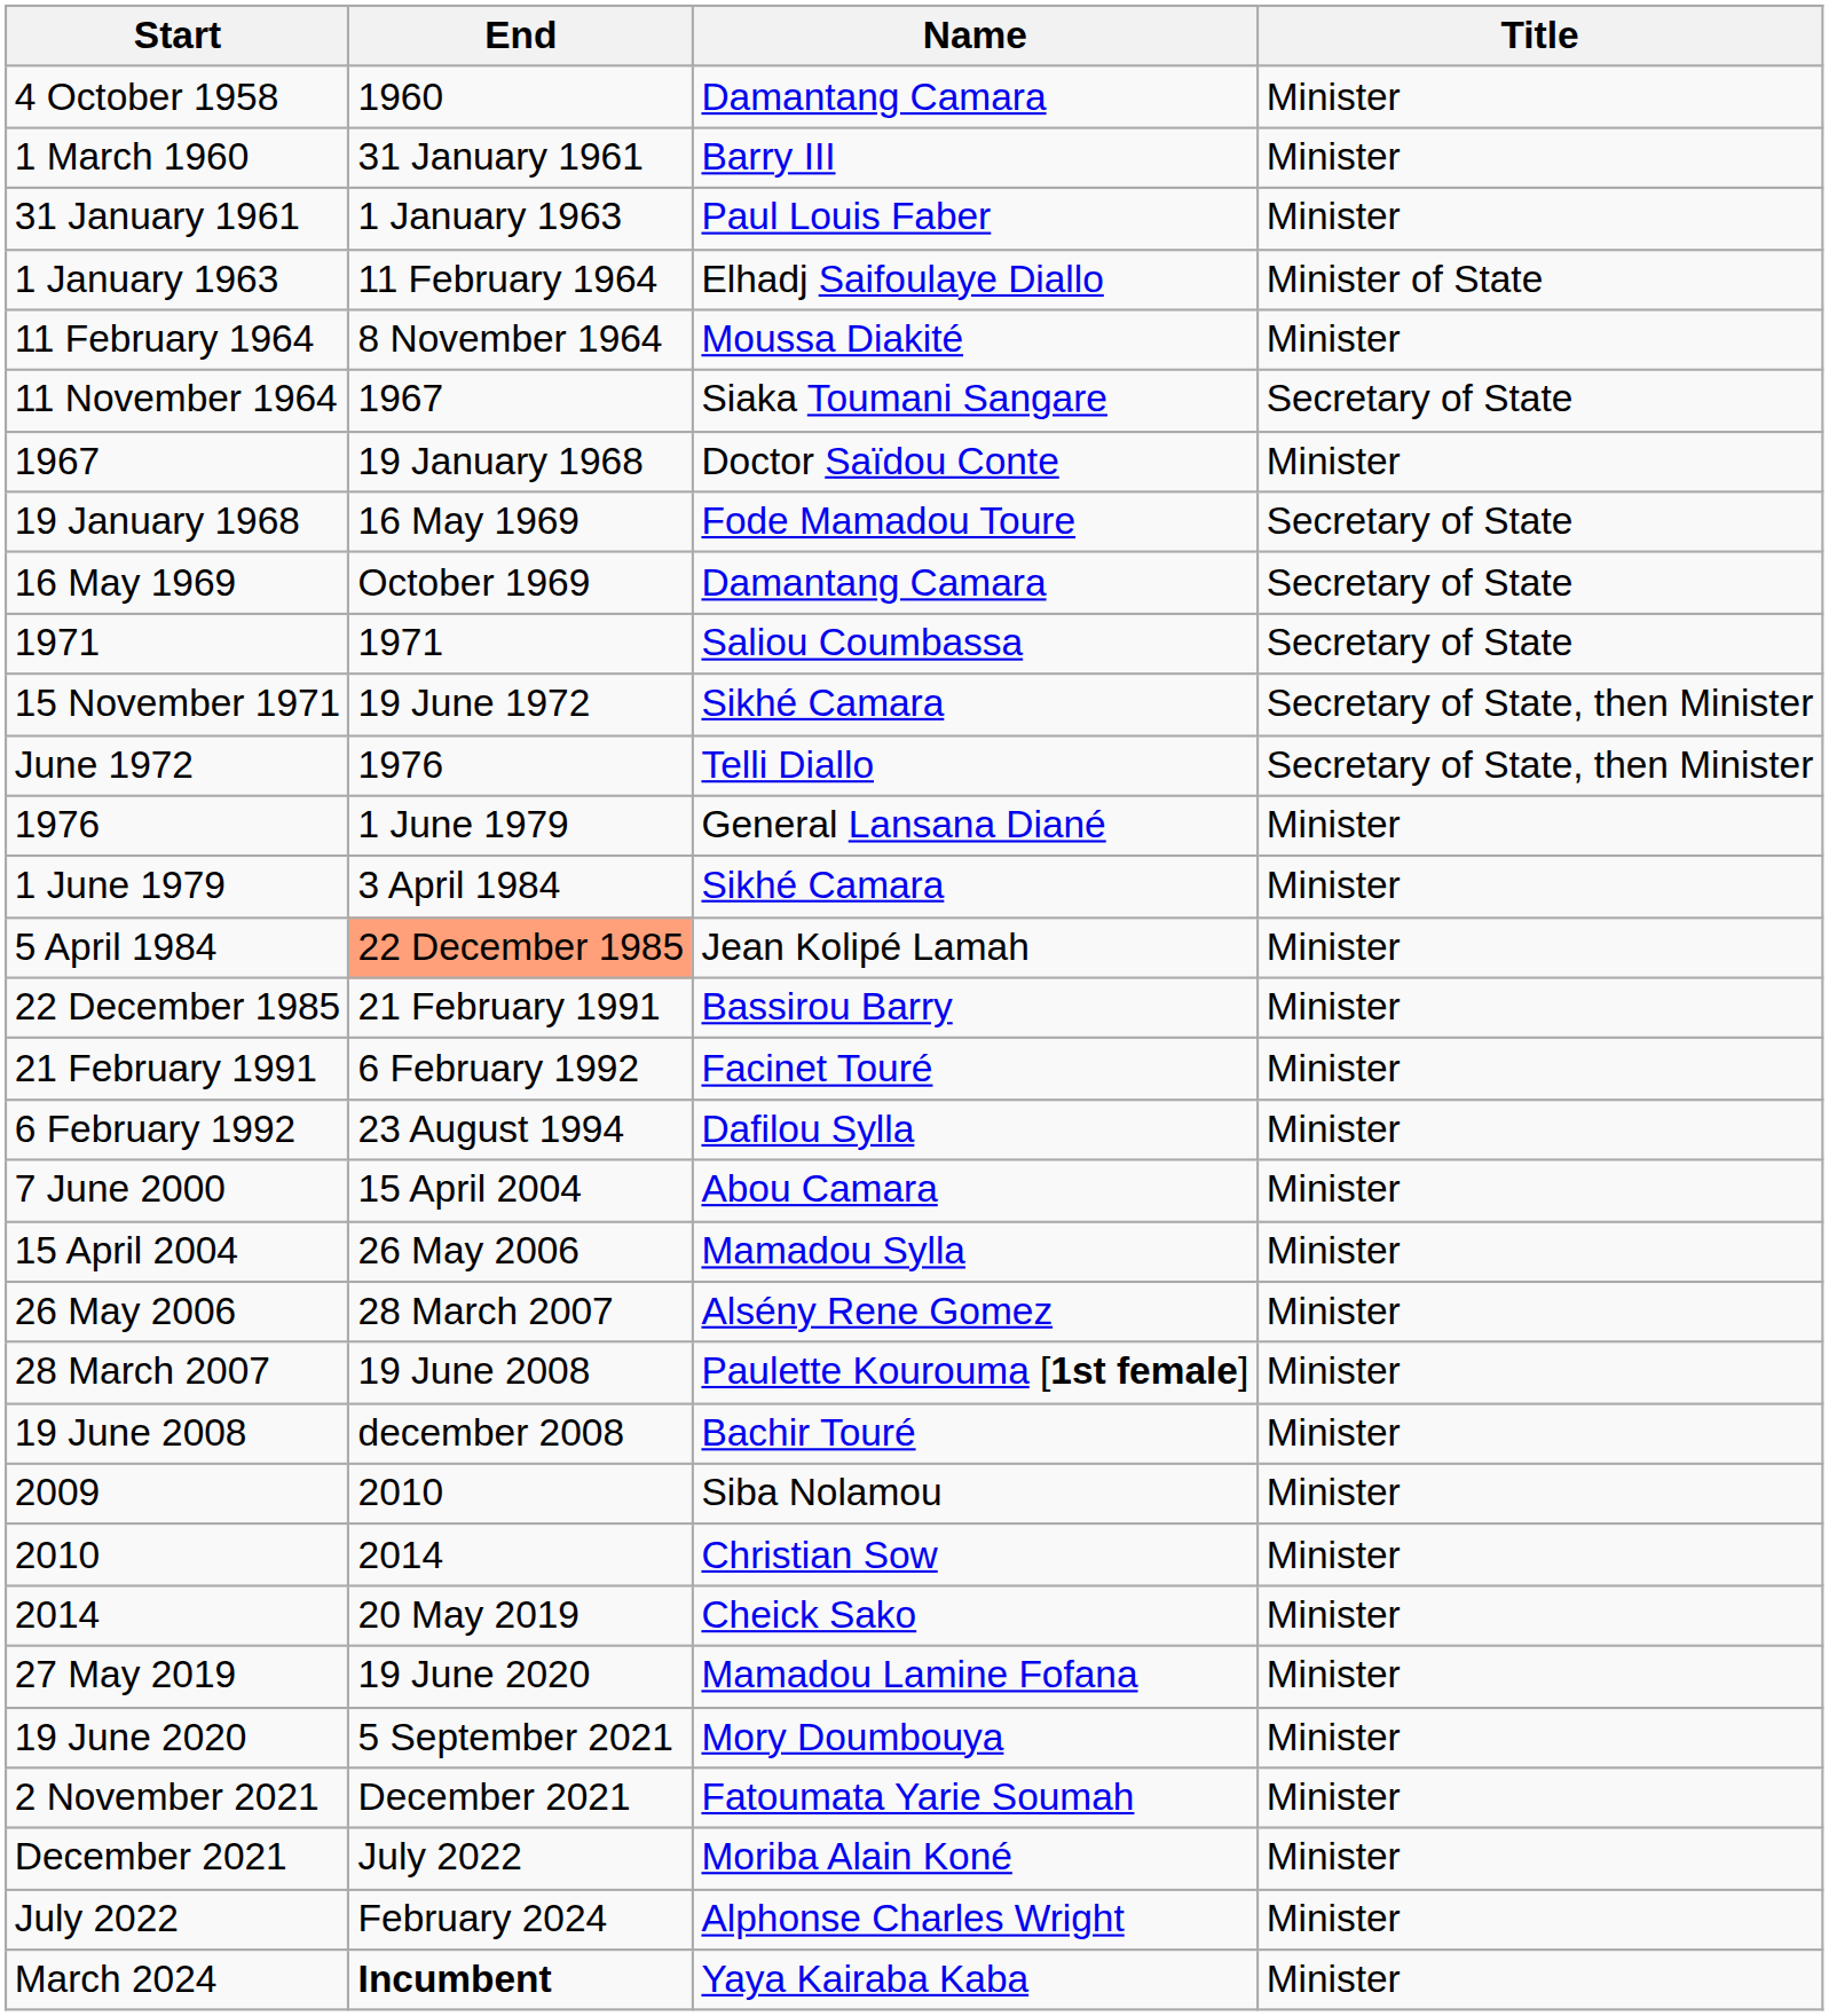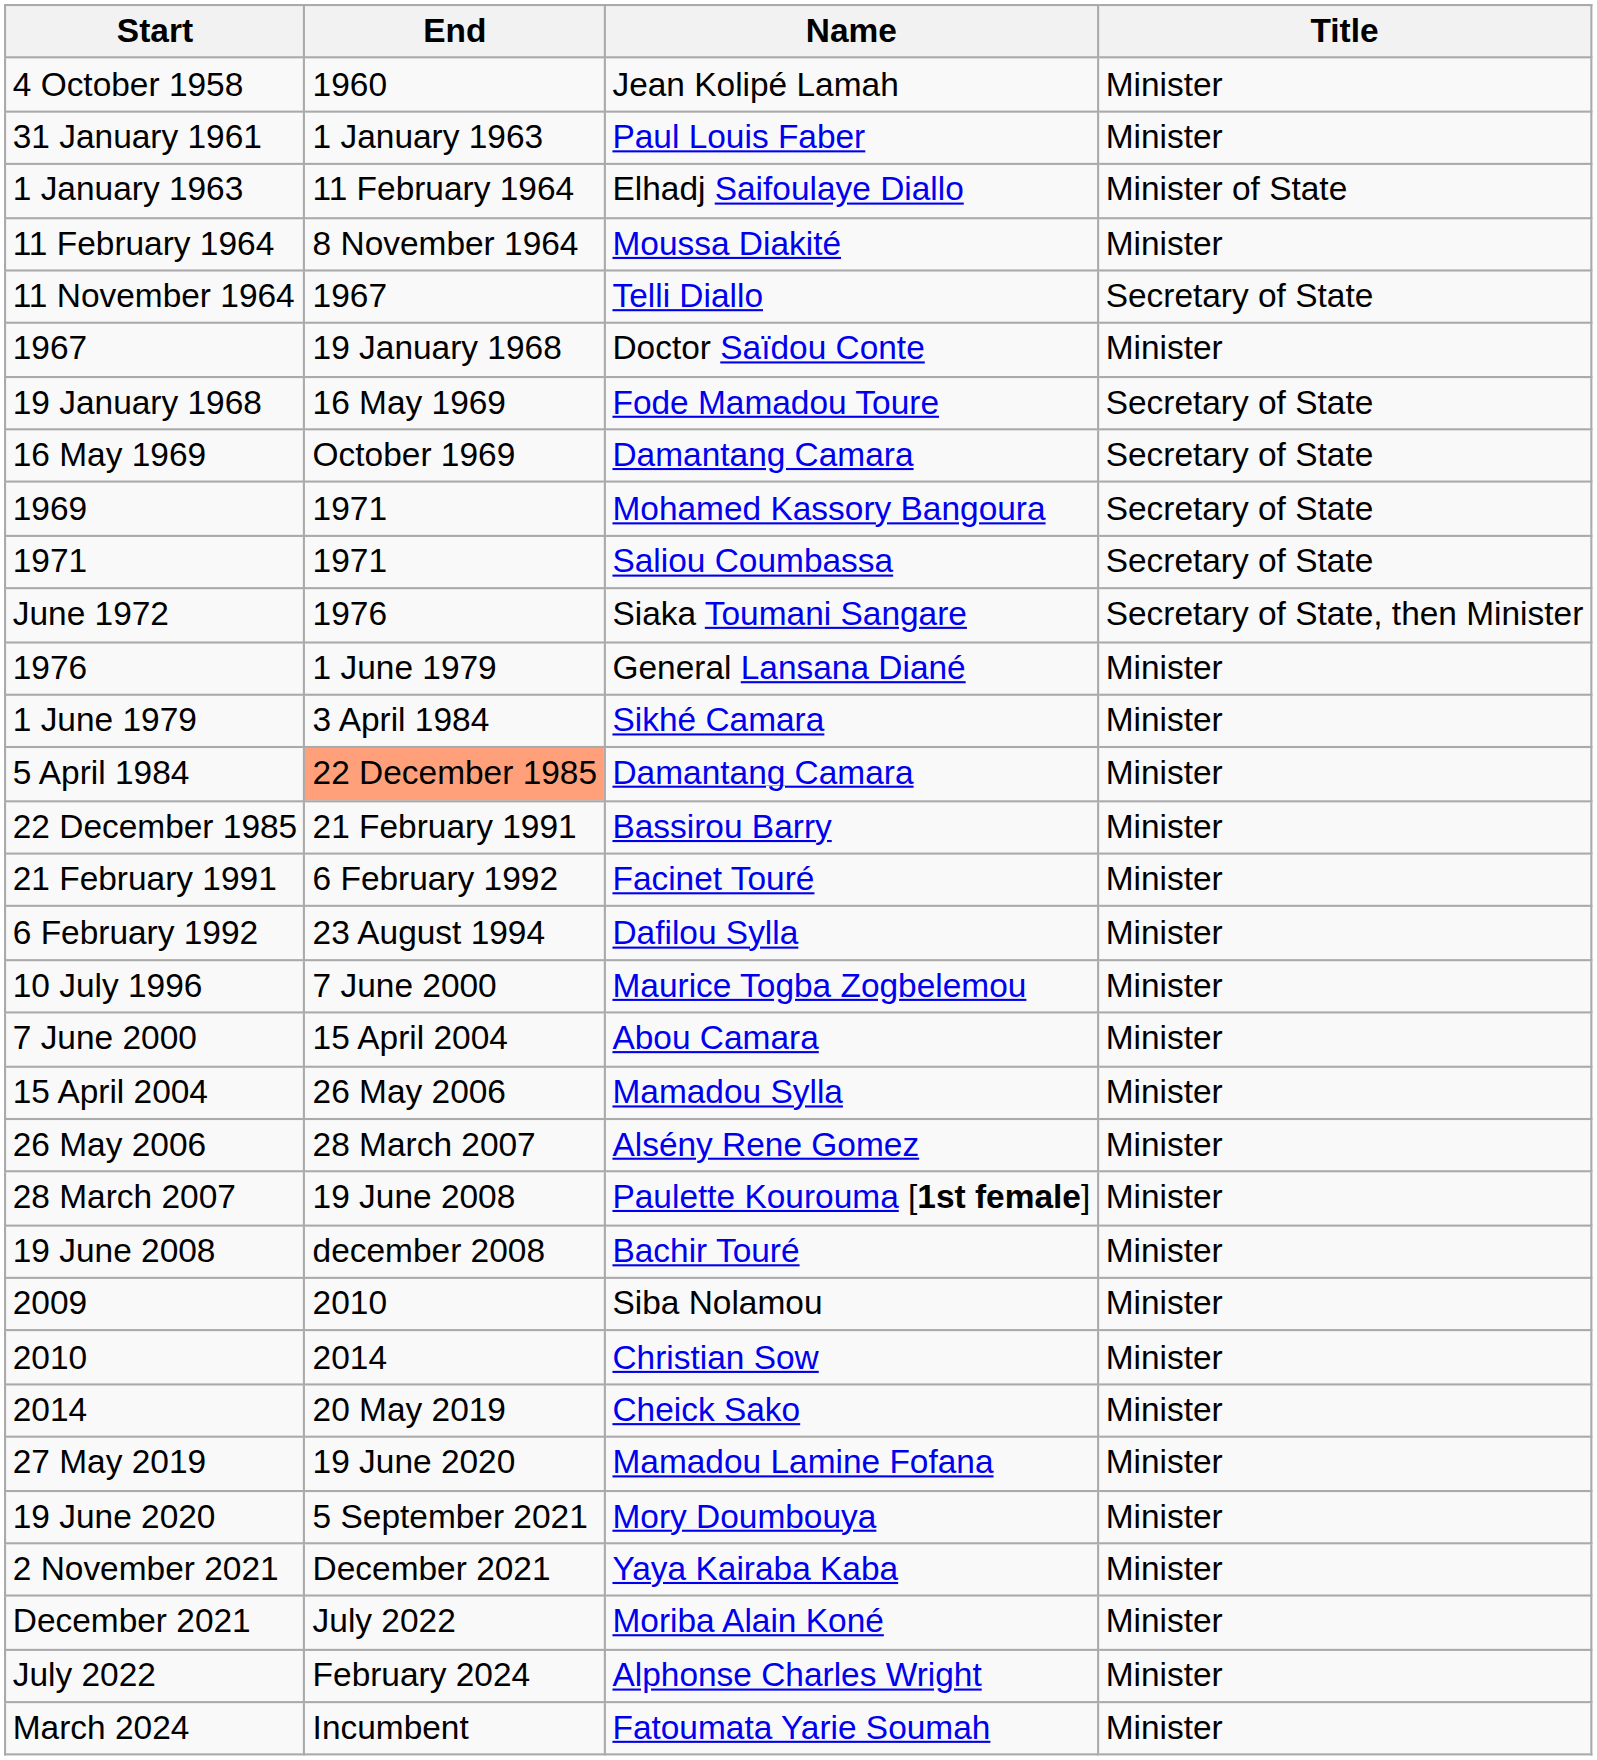4 October 1958 | Name: Damantang Camara -> Jean Kolipé Lamah
- row: 1 March 1960 | 31 January 1961 | Barry III | Minister
11 November 1964 | Name: Siaka Toumani Sangare -> Telli Diallo
+ row: 1969 | 1971 | Mohamed Kassory Bangoura | Secretary of State
- row: 15 November 1971 | 19 June 1972 | Sikhé Camara | Secretary of State, then Minister
June 1972 | Name: Telli Diallo -> Siaka Toumani Sangare
5 April 1984 | Name: Jean Kolipé Lamah -> Damantang Camara
+ row: 10 July 1996 | 7 June 2000 | Maurice Togba Zogbelemou | Minister
2 November 2021 | Name: Fatoumata Yarie Soumah -> Yaya Kairaba Kaba
March 2024 | End: bold -> normal
March 2024 | Name: Yaya Kairaba Kaba -> Fatoumata Yarie Soumah
